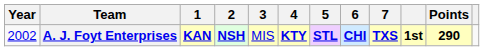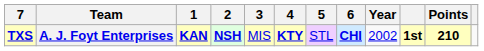columns swapped: Year <-> 7
A. J. Foyt Enterprises | 5: bold -> normal
A. J. Foyt Enterprises | Points: 290 -> 210
